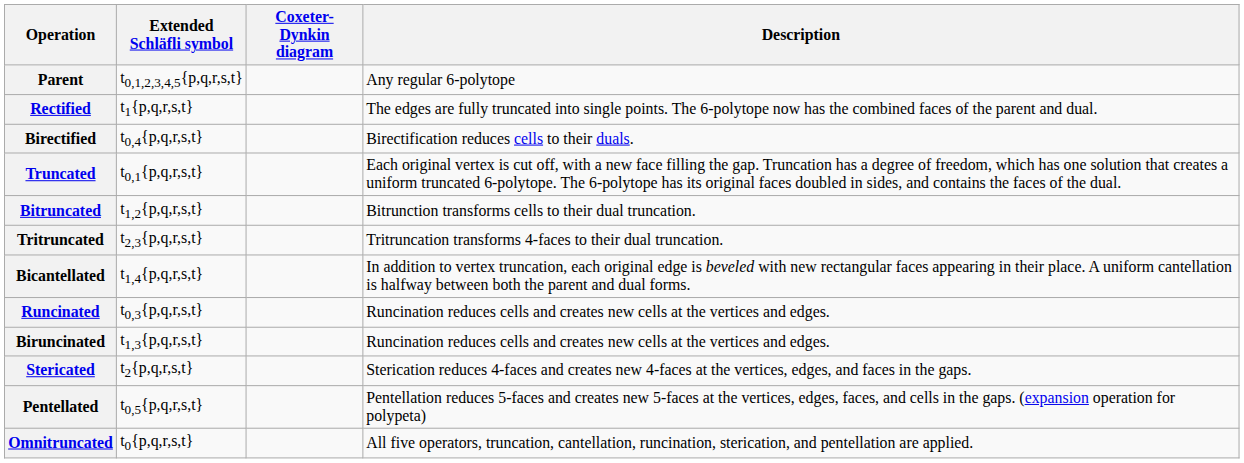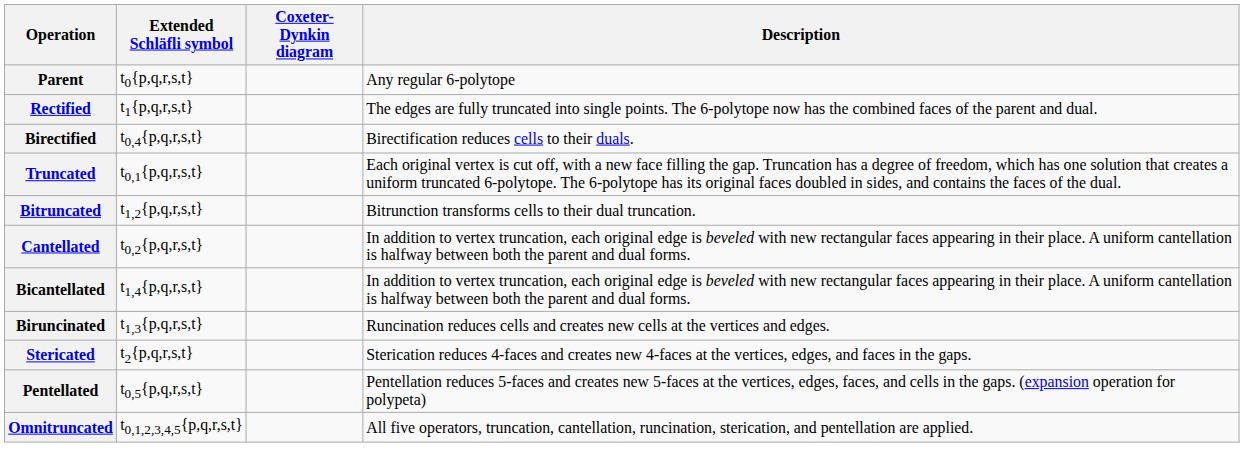Parent | Extended Schläfli symbol: t0,1,2,3,4,5{p,q,r,s,t} -> t0{p,q,r,s,t}
- row: Tritruncated | t2,3{p,q,r,s,t} | Tritruncation transforms 4-faces to their dual truncation.
+ row: Cantellated | t0,2{p,q,r,s,t} | In addition to vertex truncation, each original edge is beveled with new rectangular faces appearing in their place. A uniform cantellation is halfway between both the parent and dual forms.
- row: Runcinated | t0,3{p,q,r,s,t} | Runcination reduces cells and creates new cells at the vertices and edges.
Omnitruncated | Extended Schläfli symbol: t0{p,q,r,s,t} -> t0,1,2,3,4,5{p,q,r,s,t}
